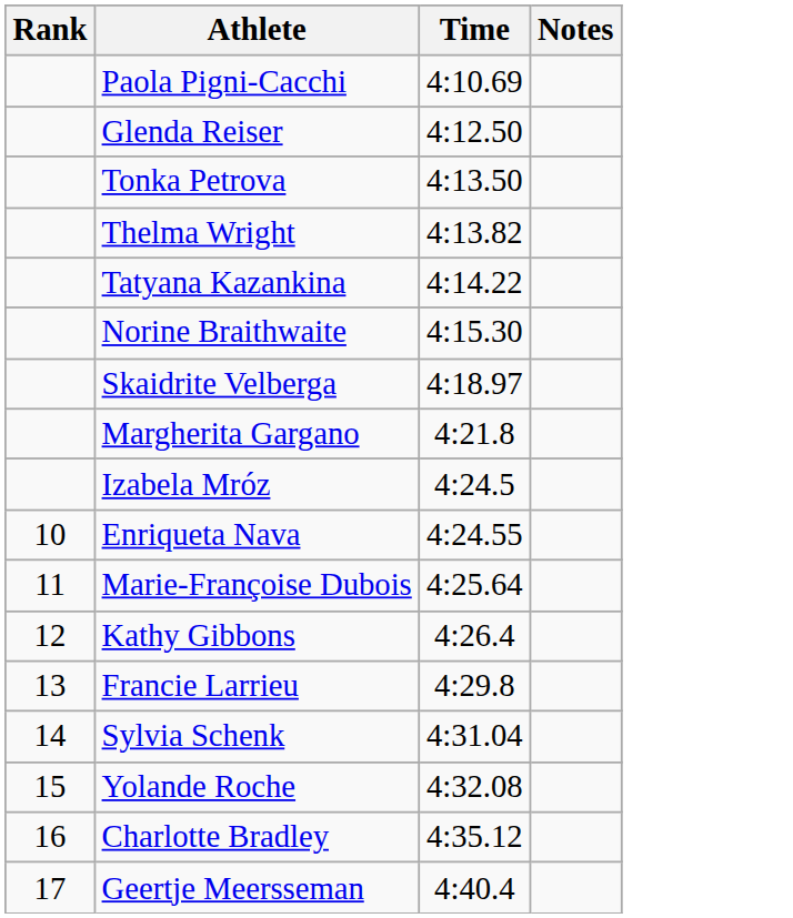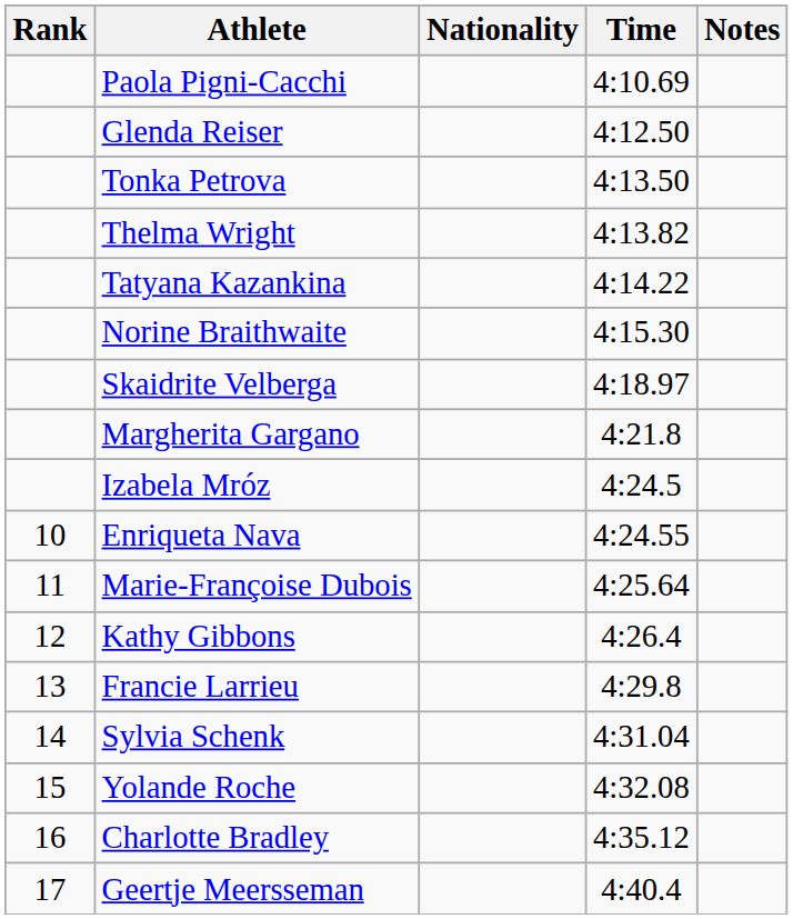+ column: Nationality
